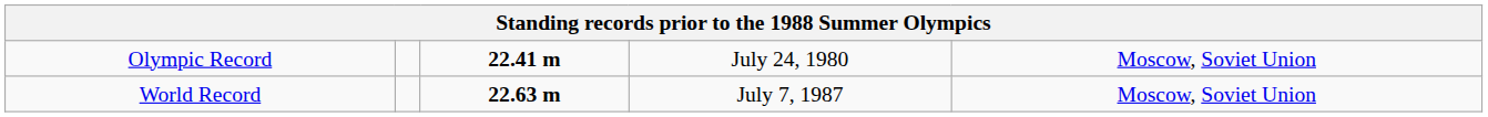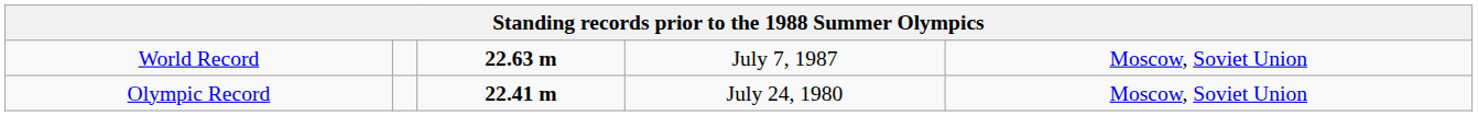rows swapped: World Record <-> Olympic Record
